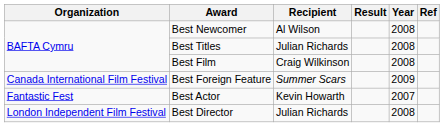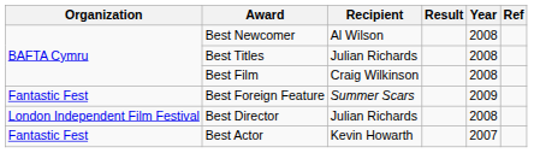Best Foreign Feature | Organization: Canada International Film Festival -> Fantastic Fest
rows swapped: Best Director <-> Best Actor
